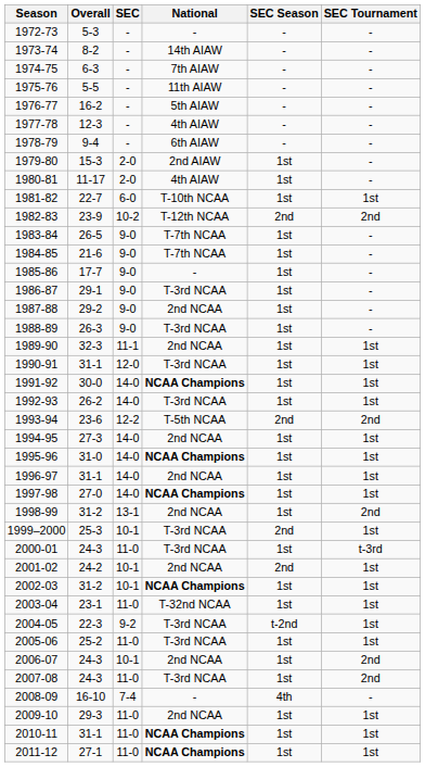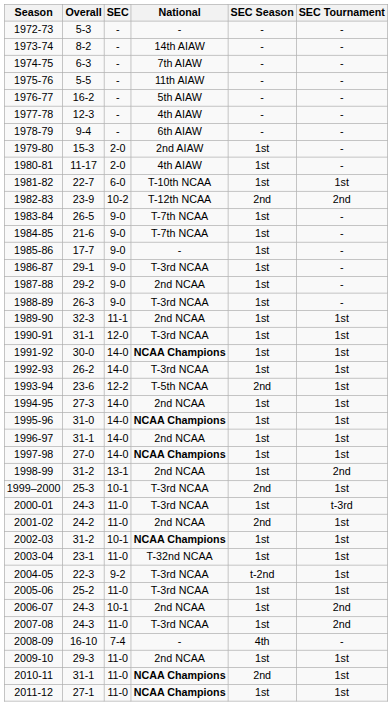1993-94 | SEC Tournament: 2nd -> 1st
2001-02 | SEC: 10-1 -> 11-0
2010-11 | SEC Season: 1st -> 2nd
